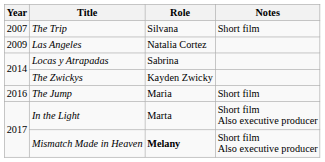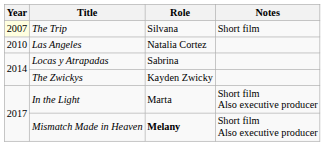The Trip | Year: no background -> lightyellow background
Las Angeles | Year: 2009 -> 2010
- row: 2016 | The Jump | Maria | Short film
